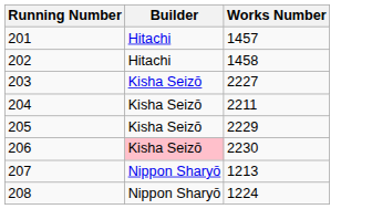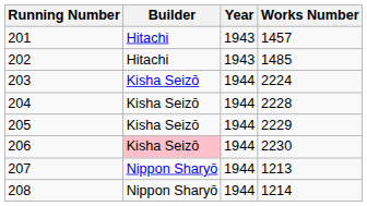+ column: Year | 1943 | 1943 | 1944 | 1944 | 1944 | 1944 | 1944 | 1944
202 | Works Number: 1458 -> 1485
203 | Works Number: 2227 -> 2224
204 | Works Number: 2211 -> 2228
208 | Works Number: 1224 -> 1214
